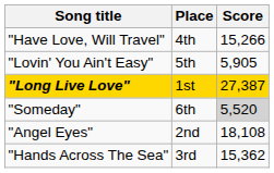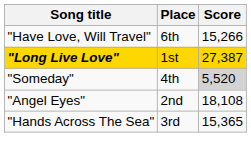"Have Love, Will Travel" | Place: 4th -> 6th
- row: "Lovin' You Ain't Easy" | 5th | 5,905
"Someday" | Place: 6th -> 4th
"Hands Across The Sea" | Score: 15,362 -> 15,365
